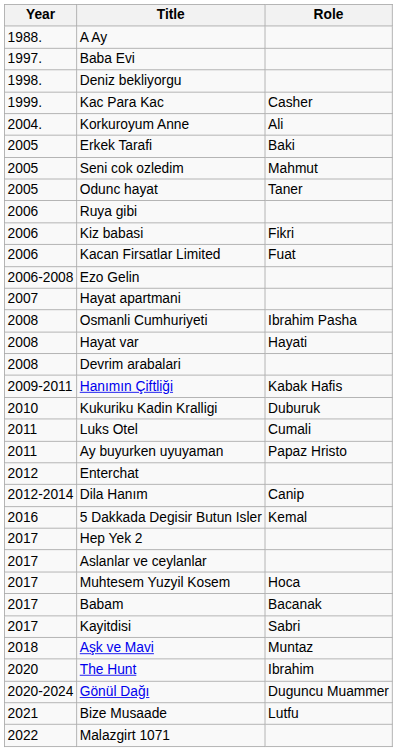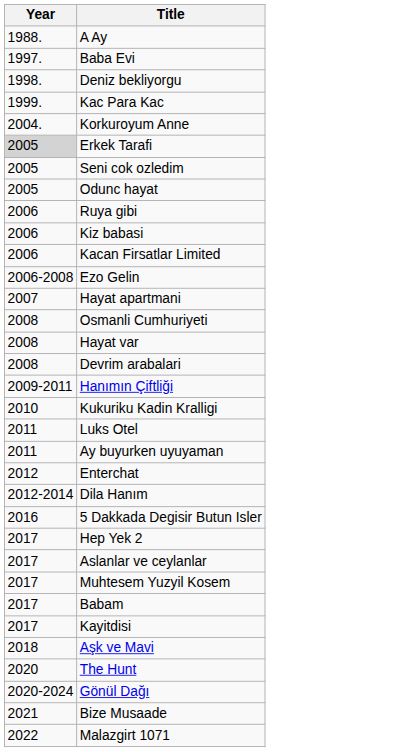- column: Role | Casher | Ali | Baki | Mahmut | Taner | Fikri | Fuat | Ibrahim Pasha | Hayati | Kabak Hafis | Duburuk | Cumali | Papaz Hristo | Canip | Kemal | Hoca | Bacanak | Sabri | Muntaz | Ibrahim | Duguncu Muammer | Lutfu
Erkek Tarafi | Year: no background -> lightgrey background
